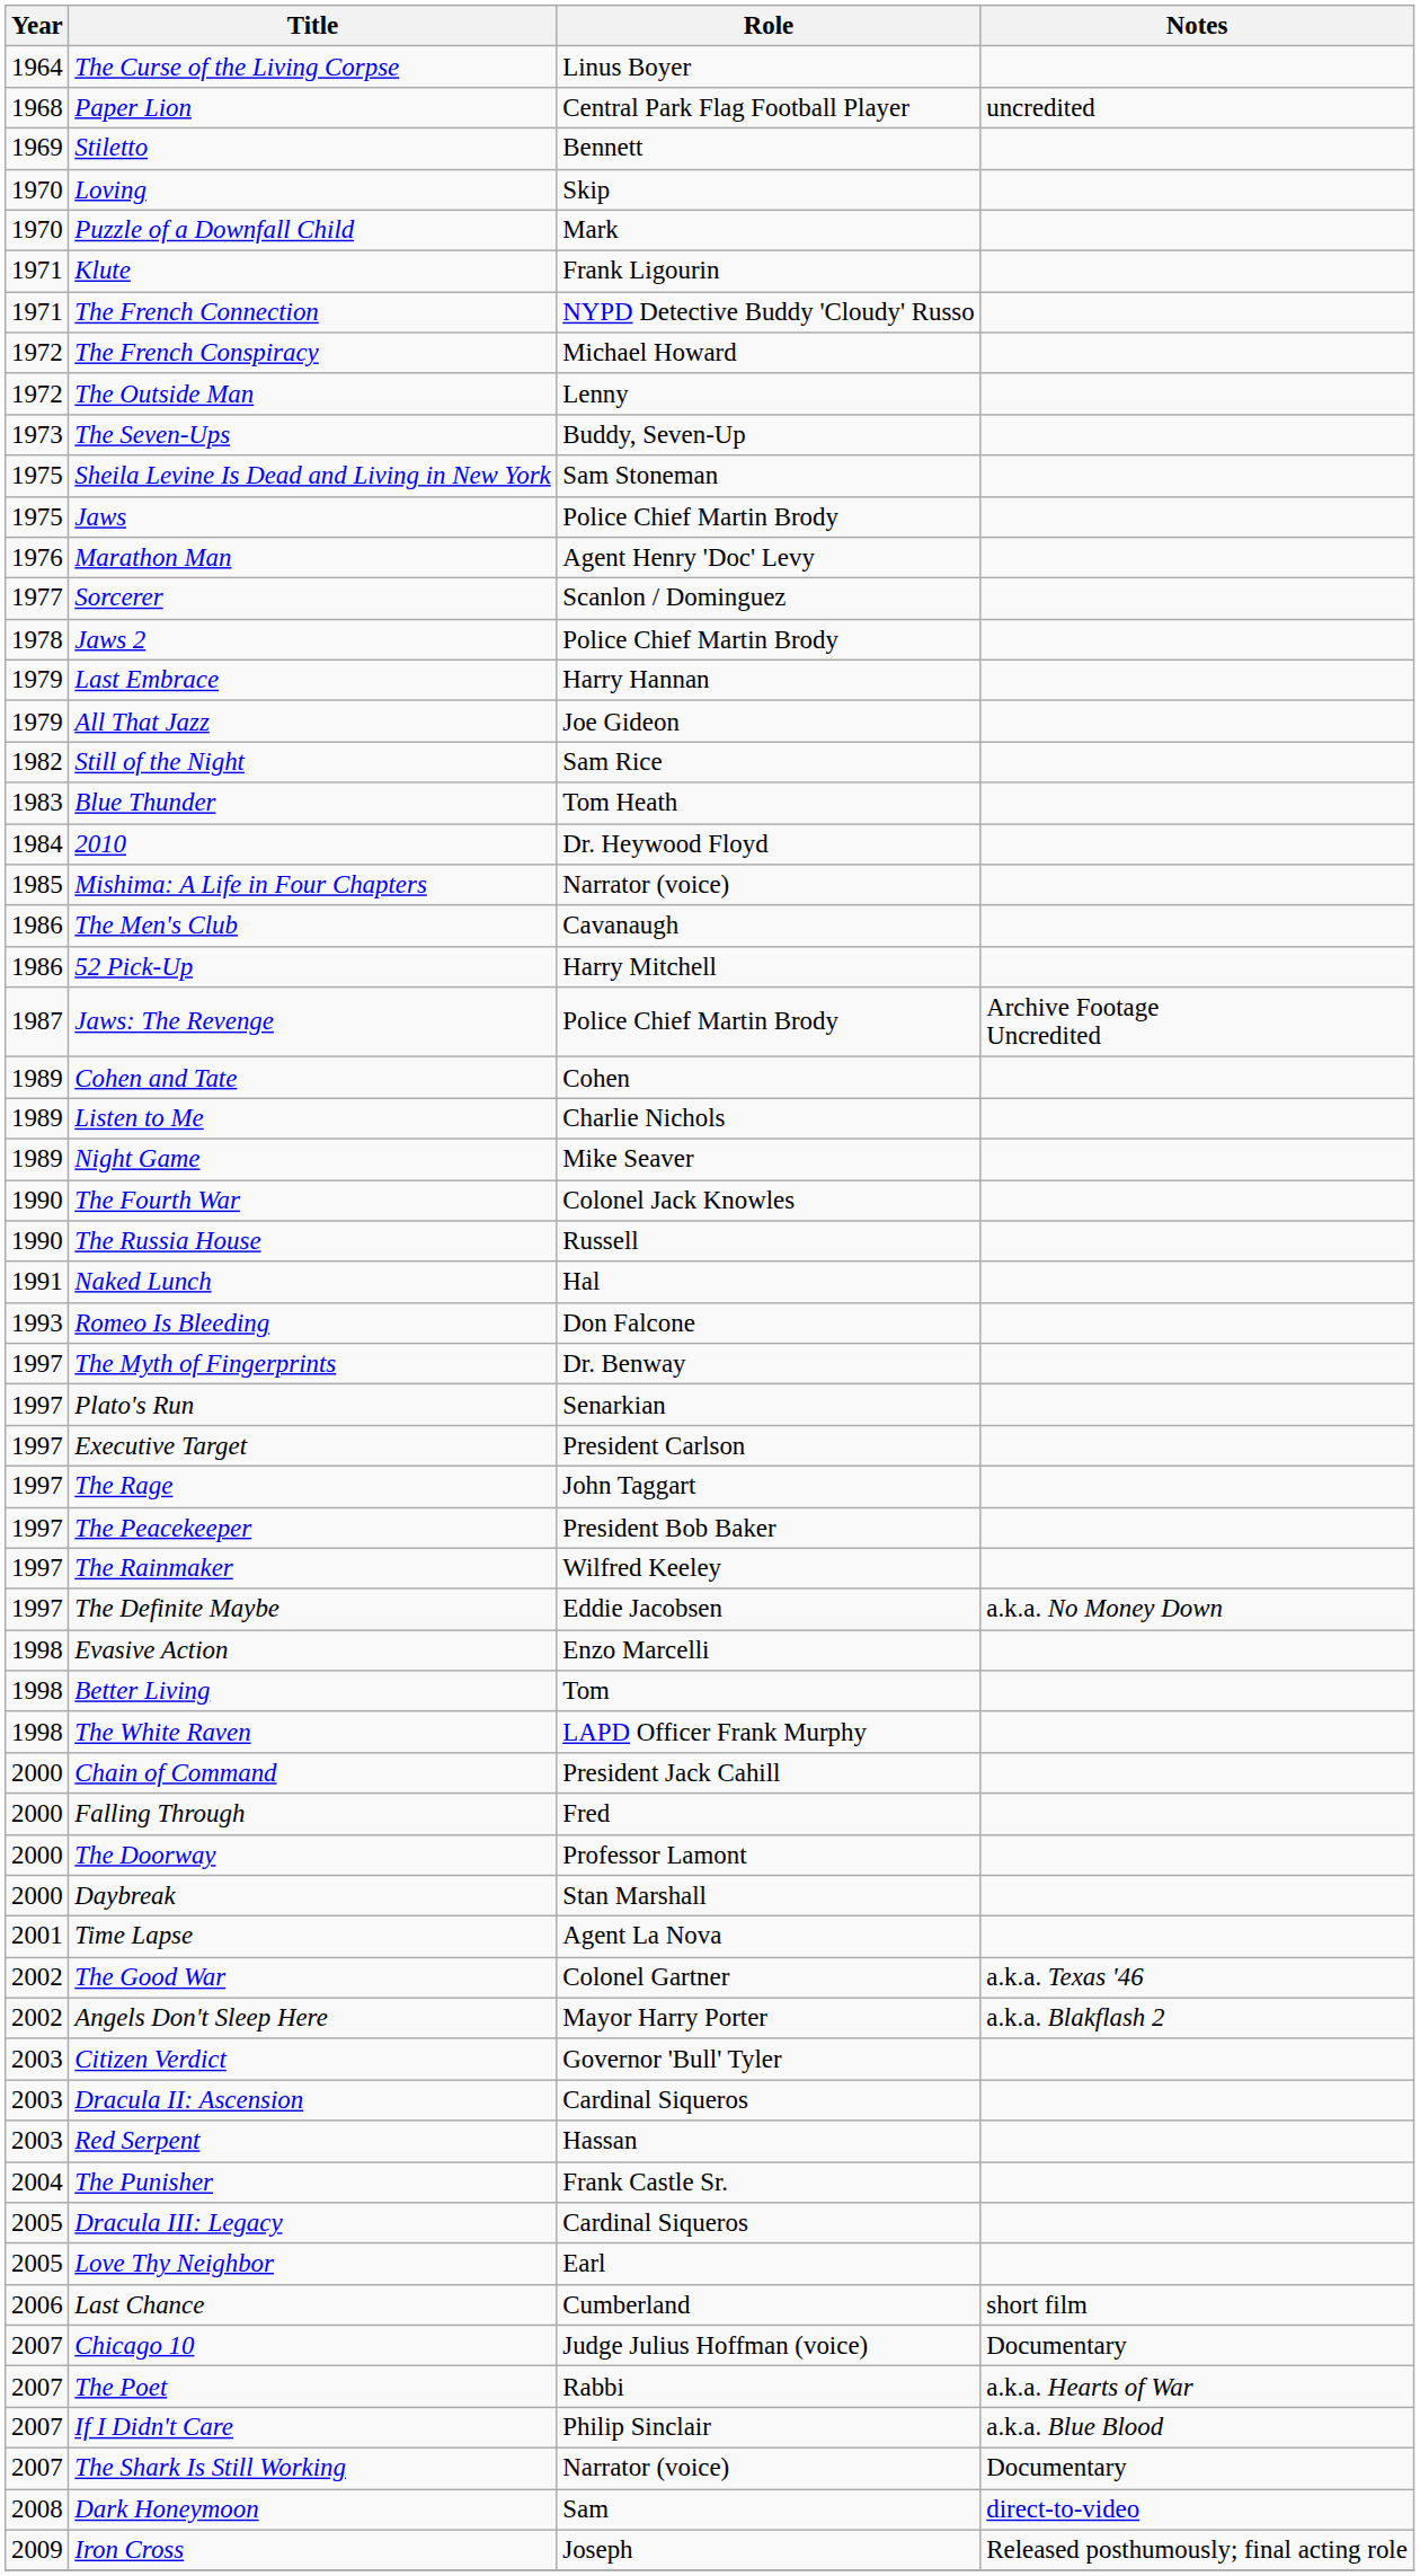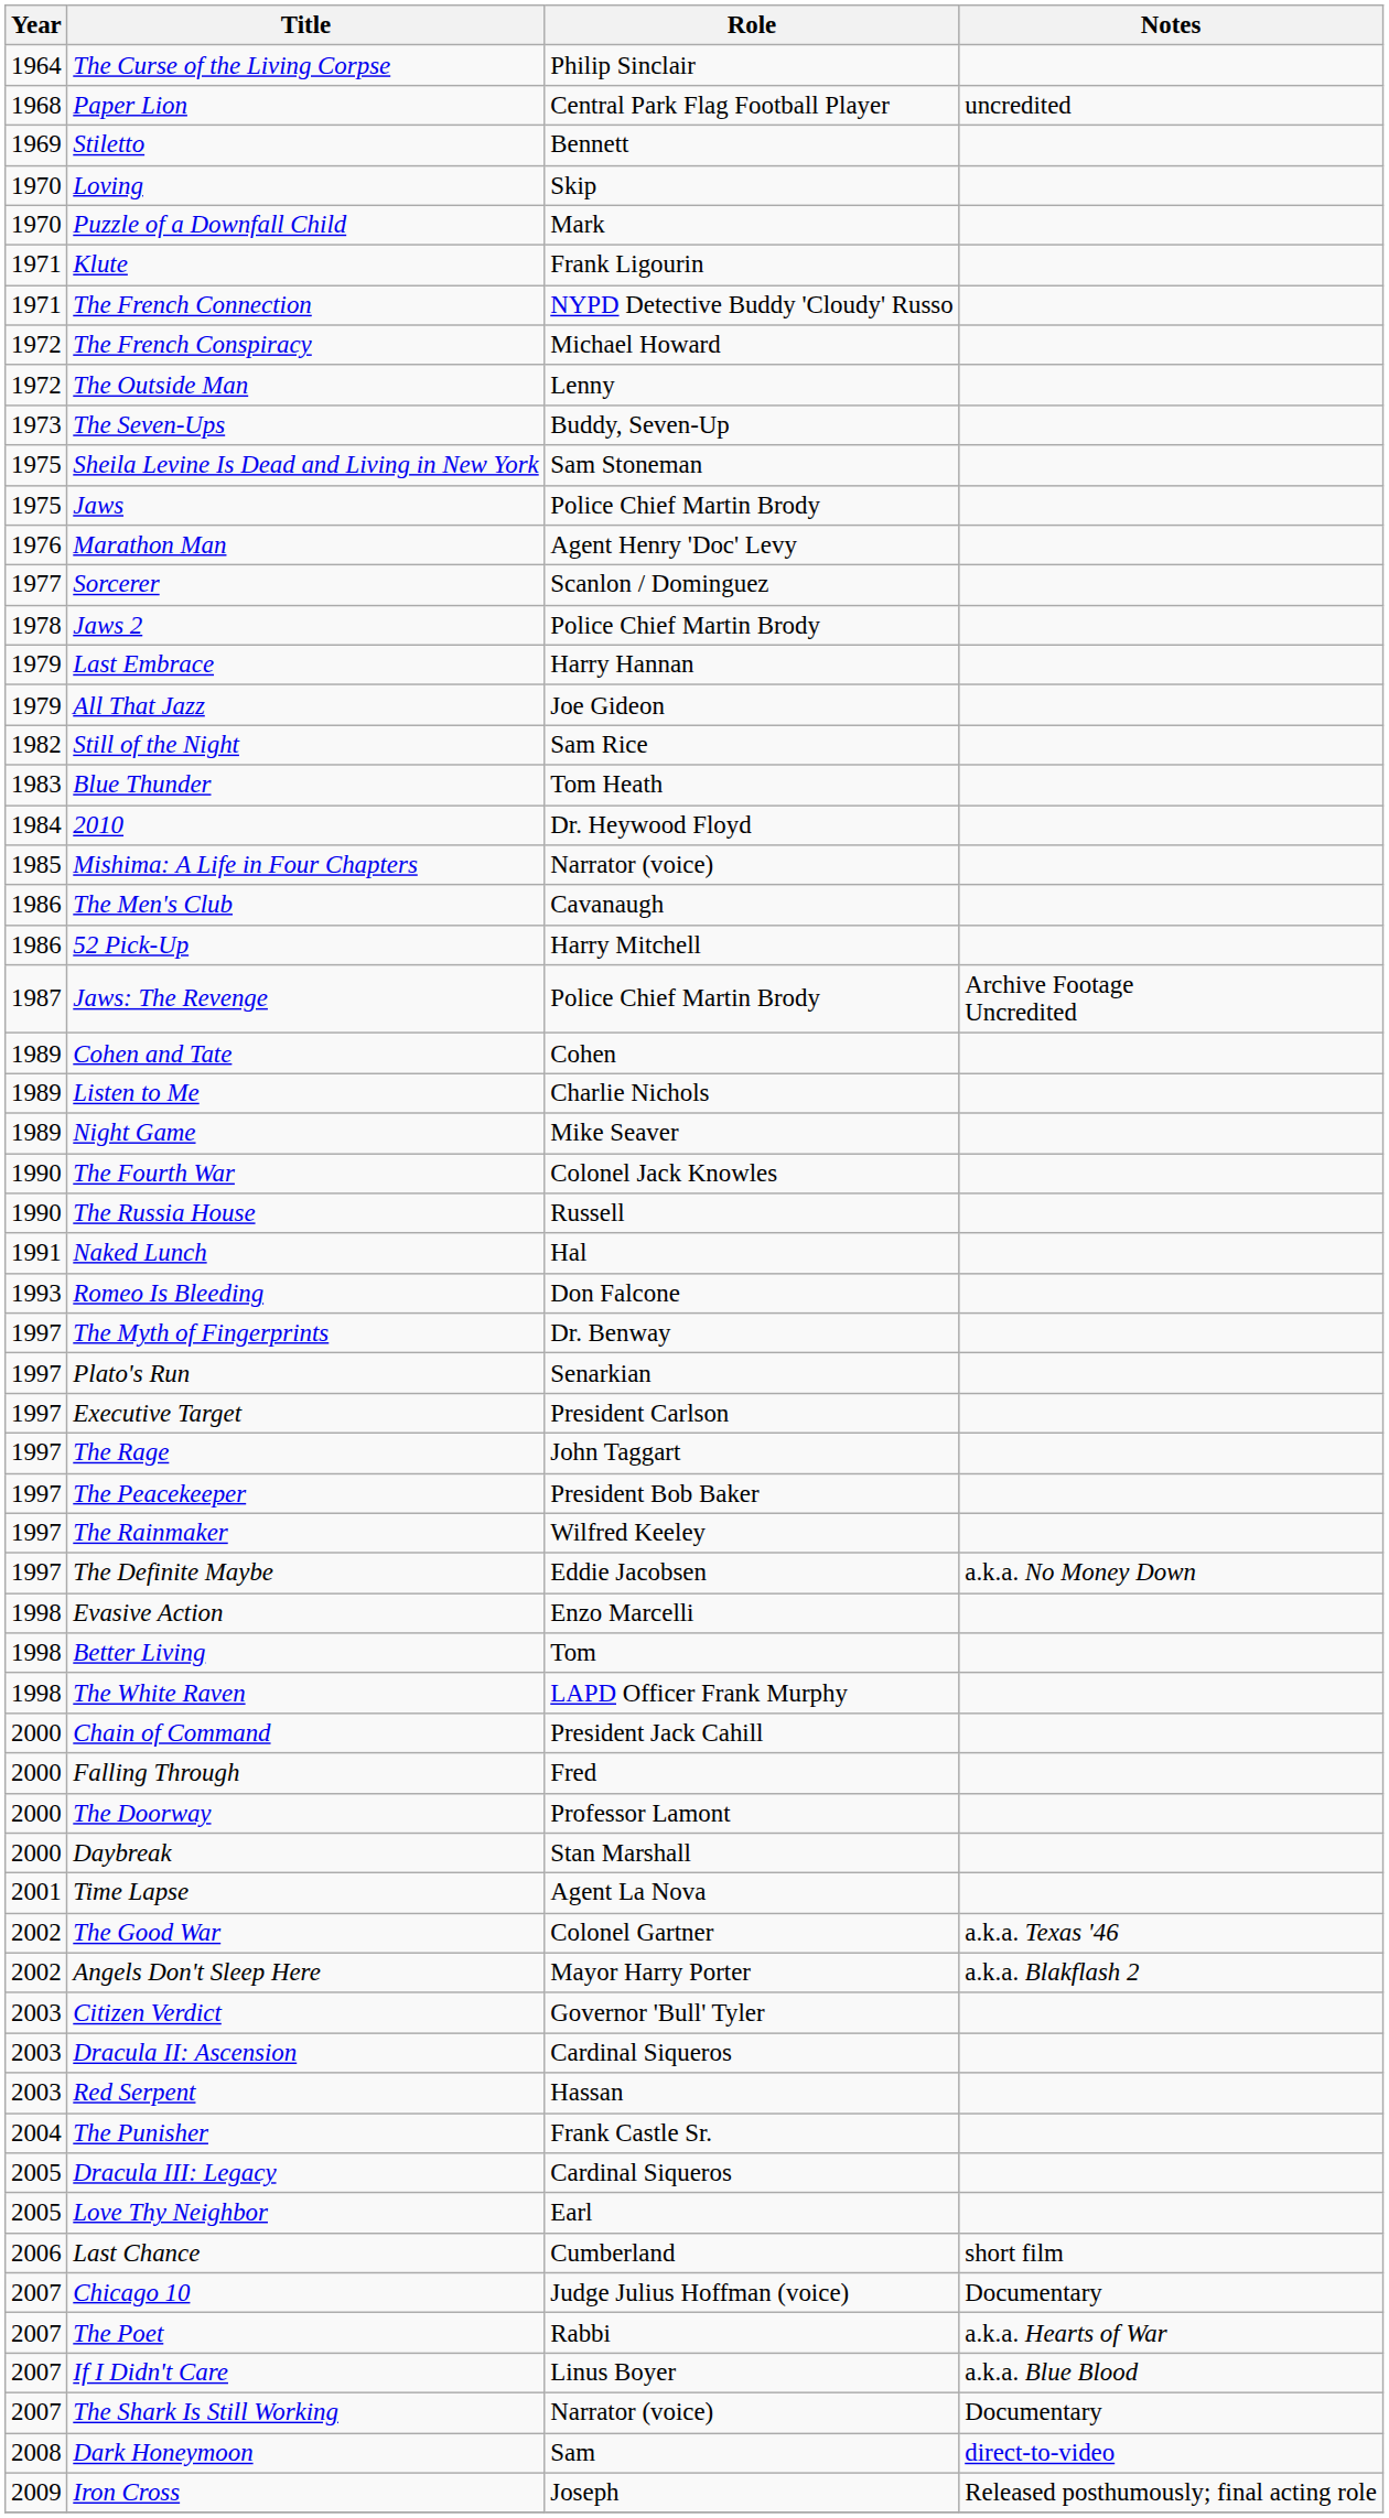The Curse of the Living Corpse | Role: Linus Boyer -> Philip Sinclair
If I Didn't Care | Role: Philip Sinclair -> Linus Boyer
